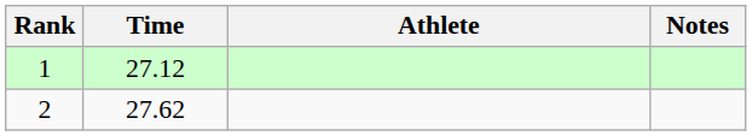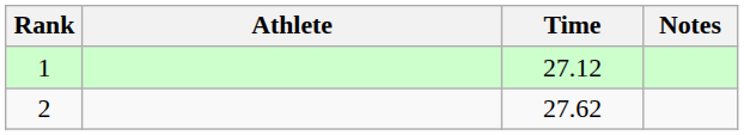columns swapped: Athlete <-> Time
